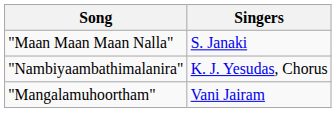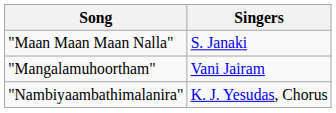rows swapped: "Mangalamuhoortham" <-> "Nambiyaambathimalanira"
